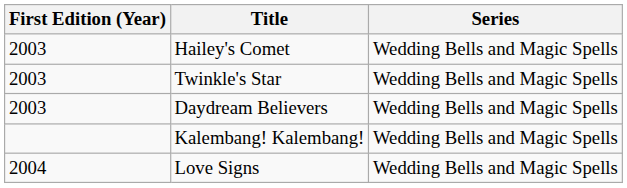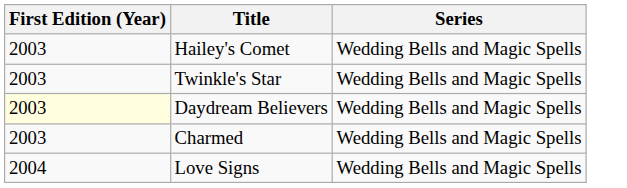Daydream Believers | First Edition (Year): no background -> lightyellow background
- row: Kalembang! Kalembang! | Wedding Bells and Magic Spells
+ row: 2003 | Charmed | Wedding Bells and Magic Spells
